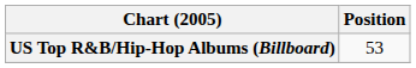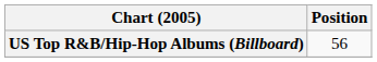US Top R&B/Hip-Hop Albums (Billboard) | Position: 53 -> 56
